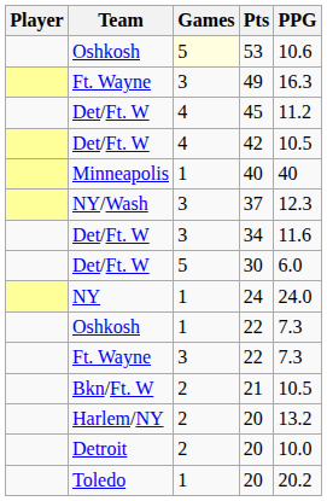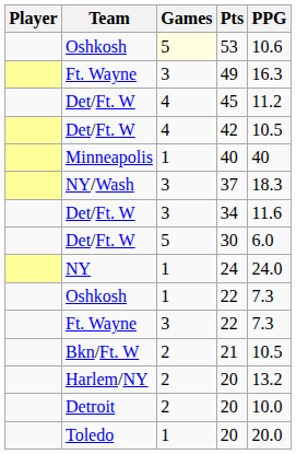37 | PPG: 12.3 -> 18.3
Toledo / 20 | PPG: 20.2 -> 20.0
